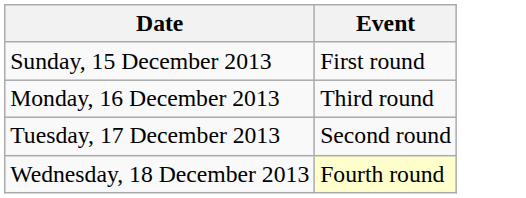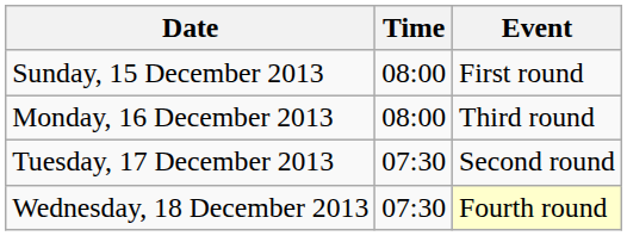+ column: Time | 08:00 | 08:00 | 07:30 | 07:30
